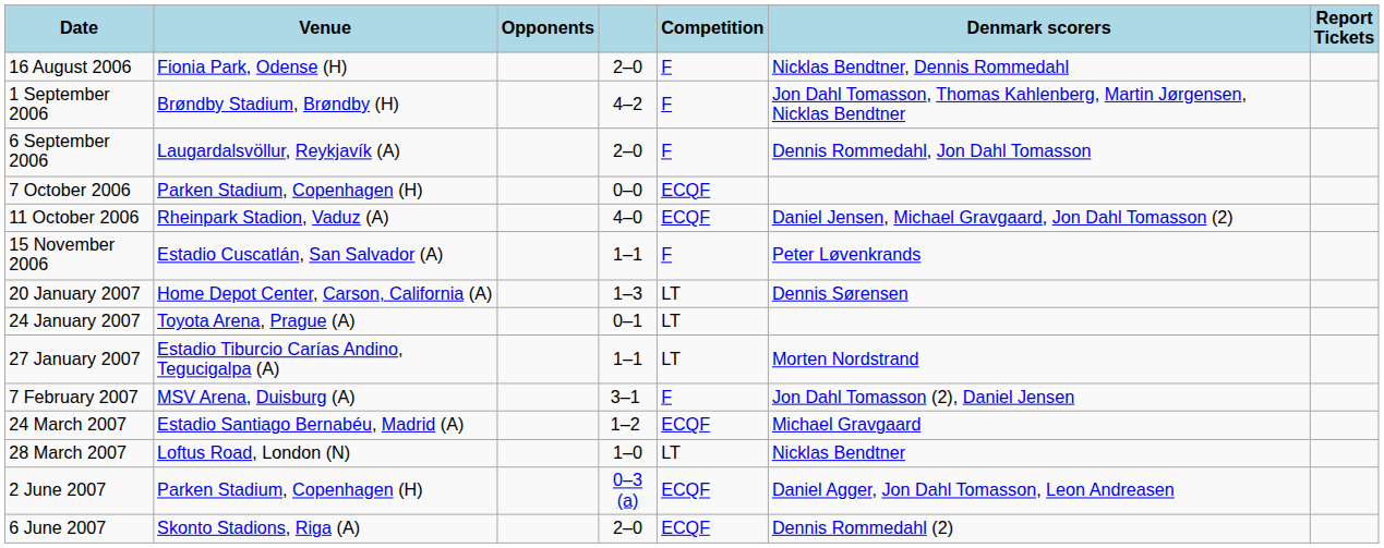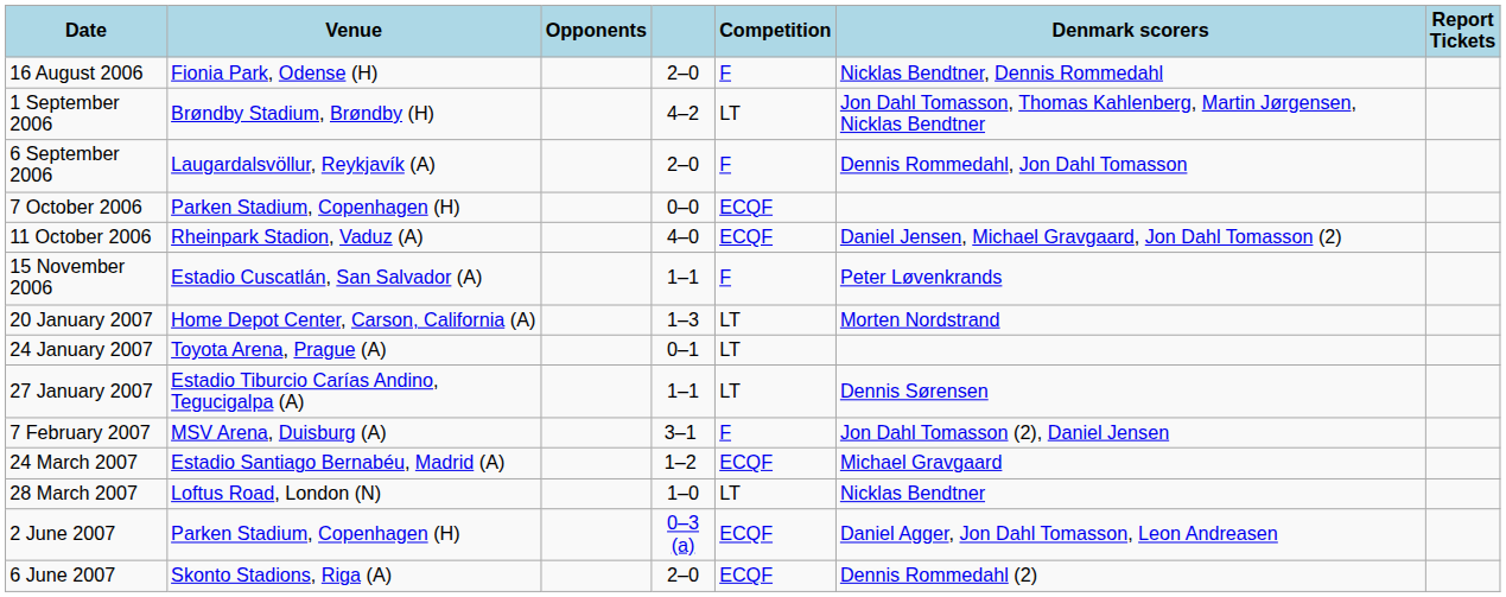1 September 2006 | Competition: F -> LT
20 January 2007 | Denmark scorers: Dennis Sørensen -> Morten Nordstrand
27 January 2007 | Denmark scorers: Morten Nordstrand -> Dennis Sørensen
